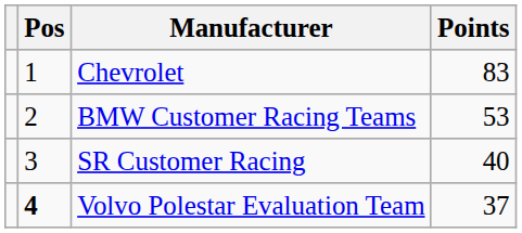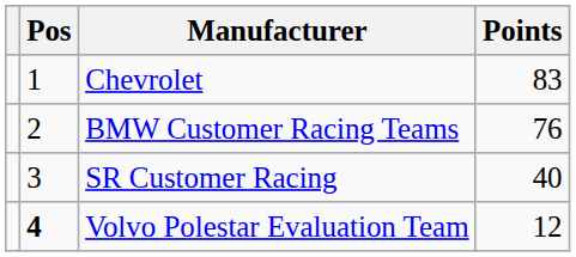BMW Customer Racing Teams | Points: 53 -> 76
Volvo Polestar Evaluation Team | Points: 37 -> 12
